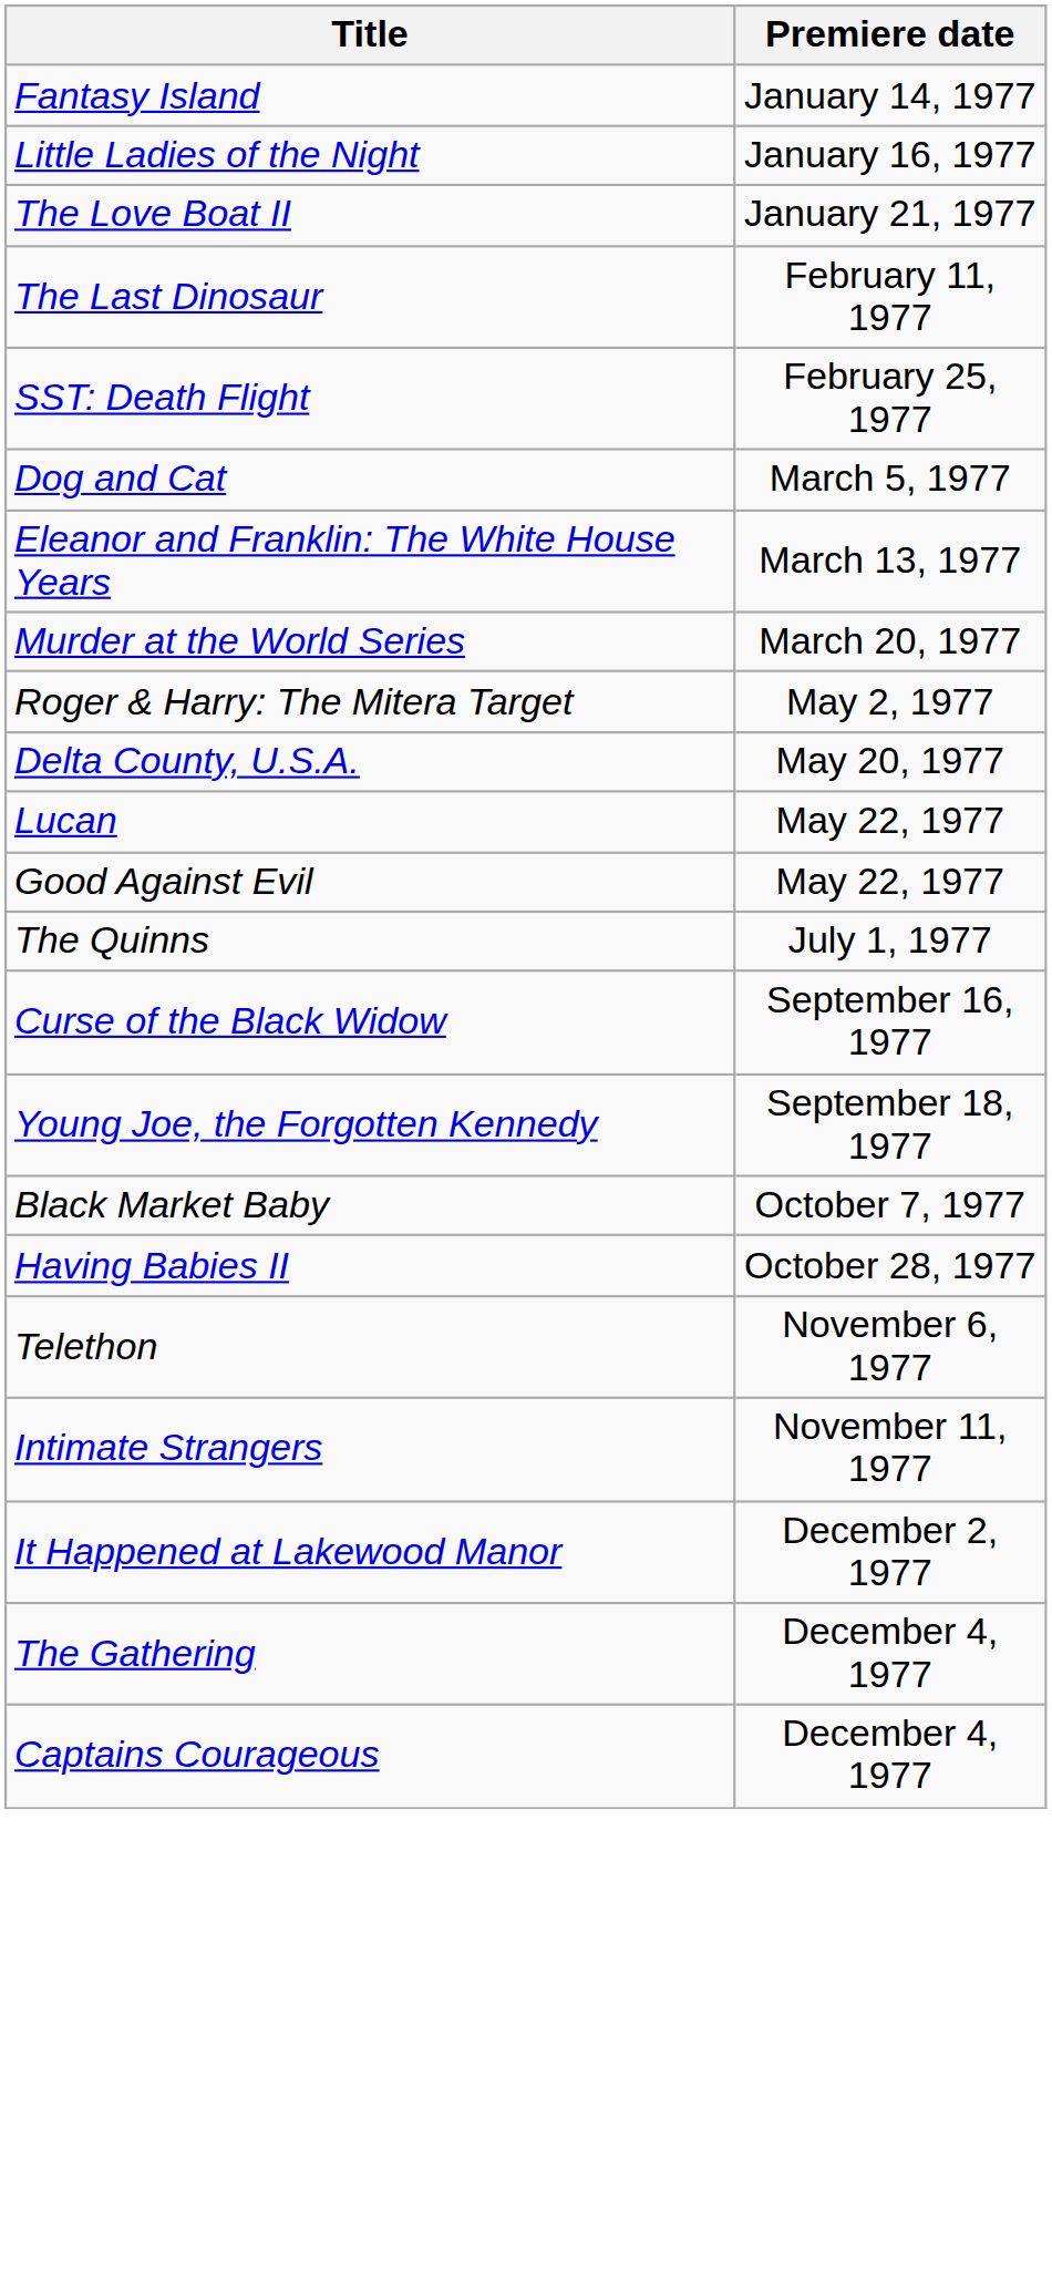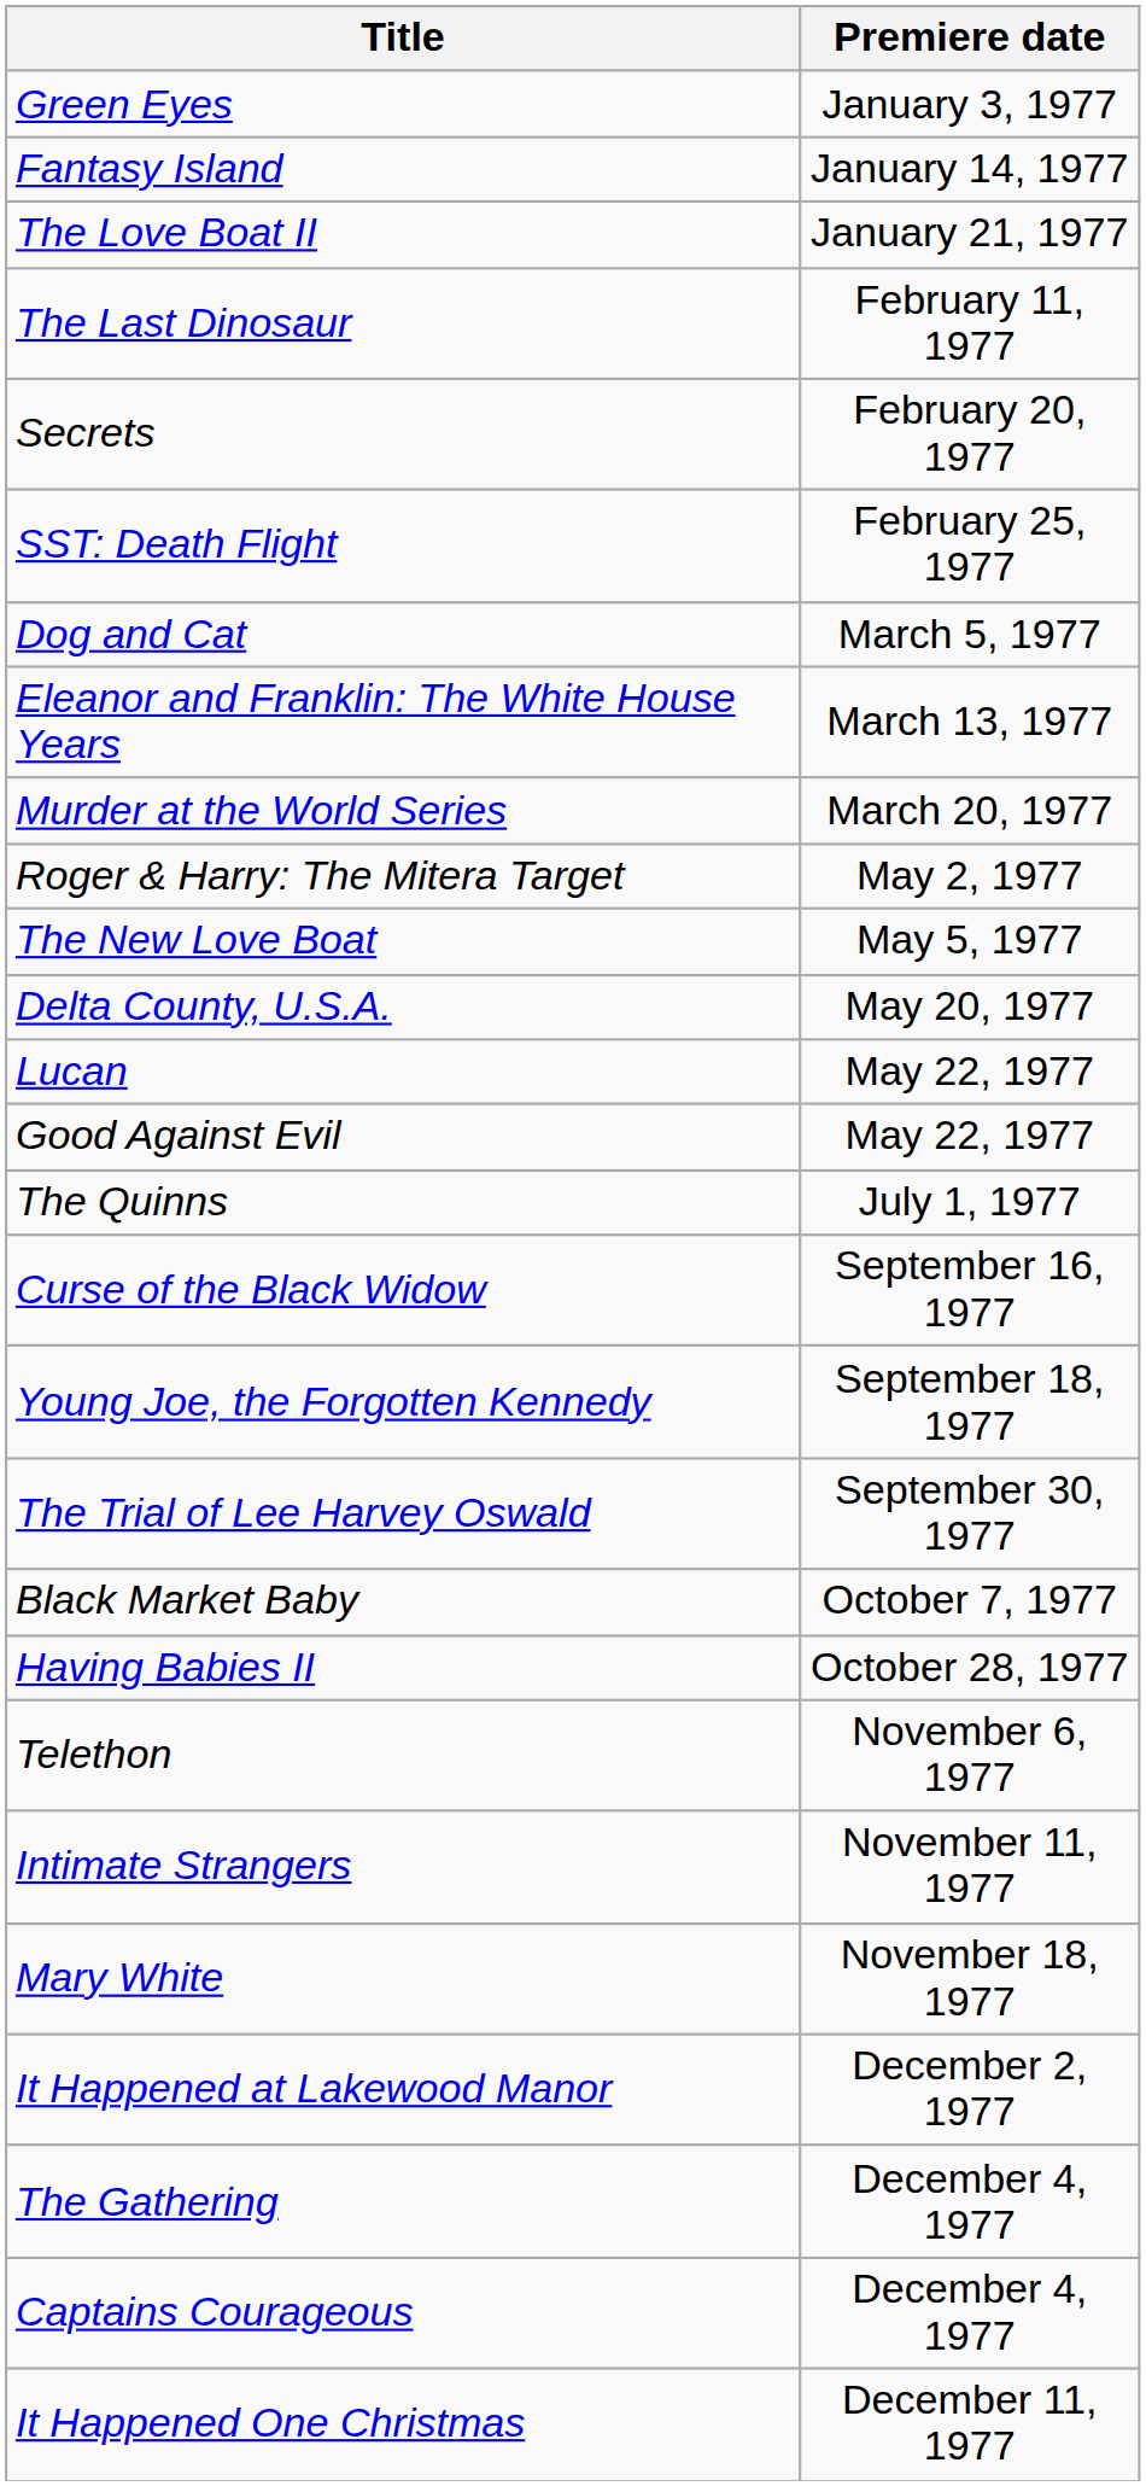+ row: Green Eyes | January 3, 1977
- row: Little Ladies of the Night | January 16, 1977
+ row: Secrets | February 20, 1977
+ row: The New Love Boat | May 5, 1977
+ row: The Trial of Lee Harvey Oswald | September 30, 1977
+ row: Mary White | November 18, 1977
+ row: It Happened One Christmas | December 11, 1977
